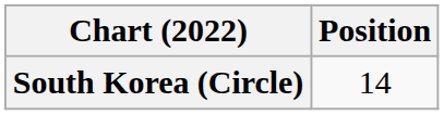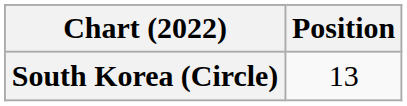South Korea (Circle) | Position: 14 -> 13
